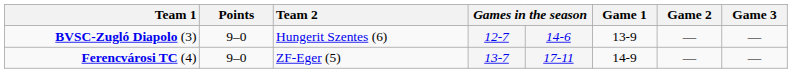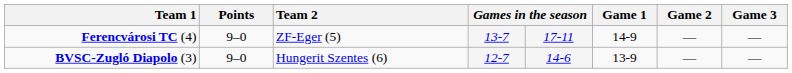rows swapped: BVSC-Zugló Diapolo (3) <-> Ferencvárosi TC (4)
